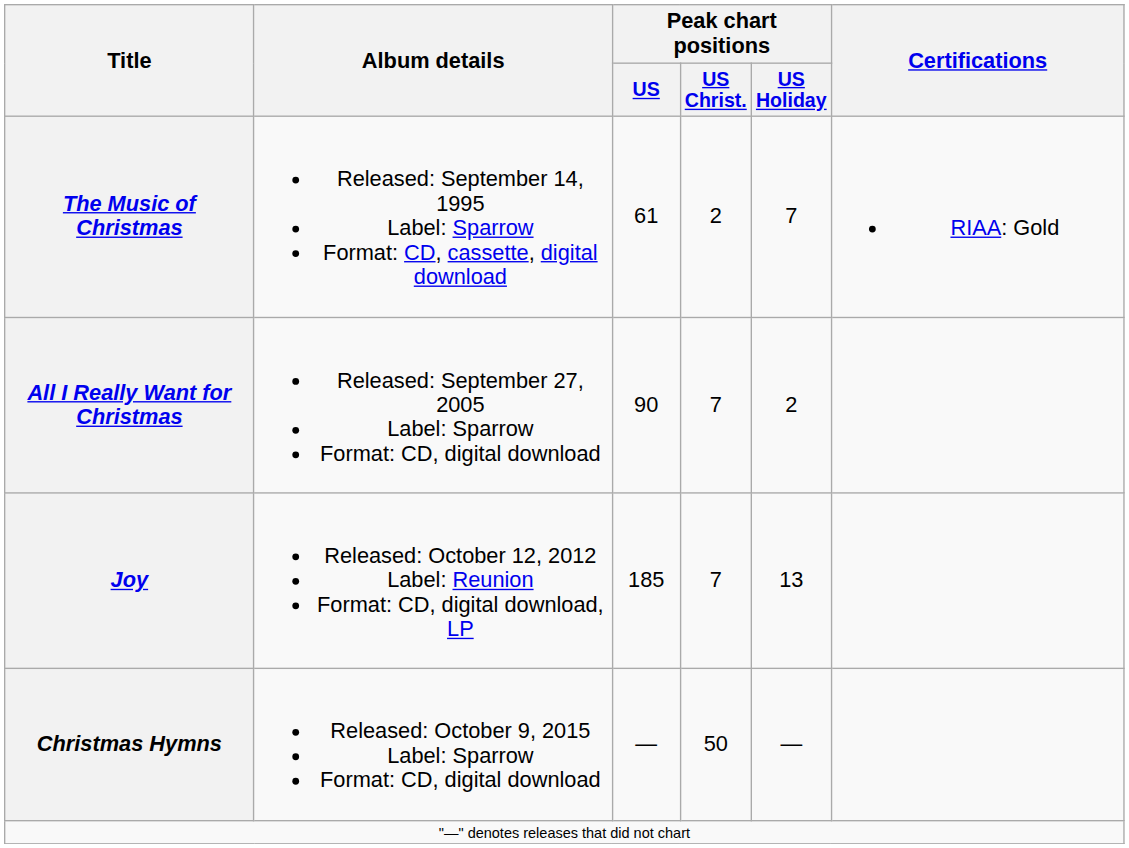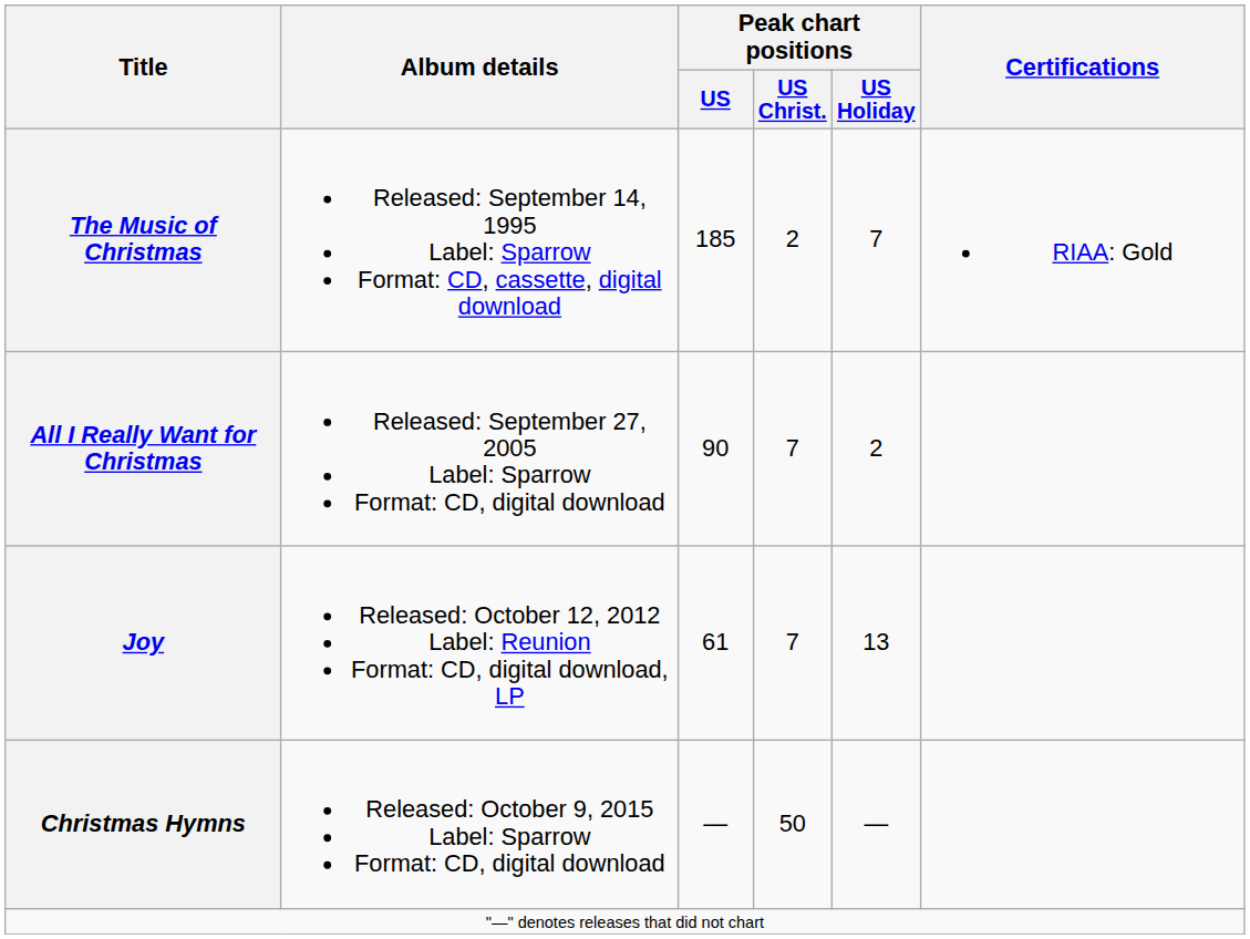The Music of Christmas | Peak chart positions / US: 61 -> 185
Joy | Peak chart positions / US: 185 -> 61
